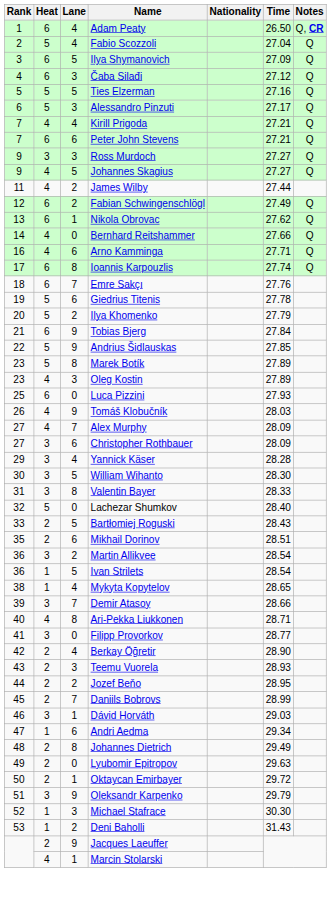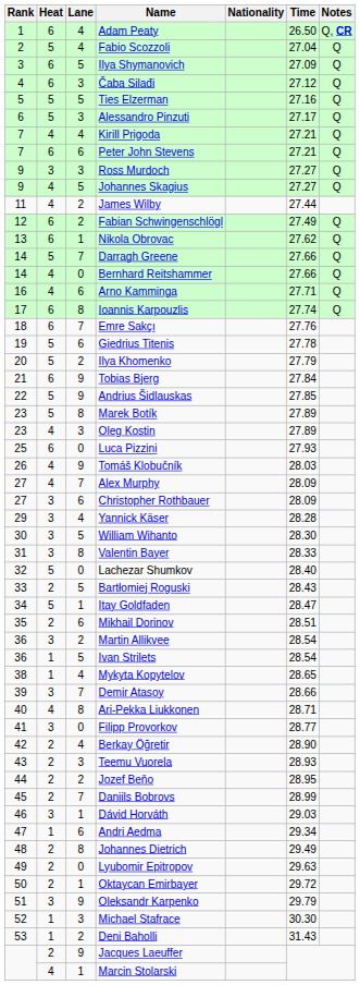+ row: 14 | 5 | 7 | Darragh Greene | 27.66 | Q
+ row: 34 | 5 | 1 | Itay Goldfaden | 28.47
